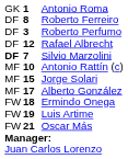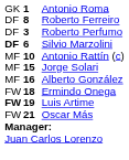- row: DF | 12 | Rafael Albrecht
Silvio Marzolini | column 2: 7 -> 6
Alberto González | column 2: 17 -> 16
Luis Artime | column 1: normal -> bold
